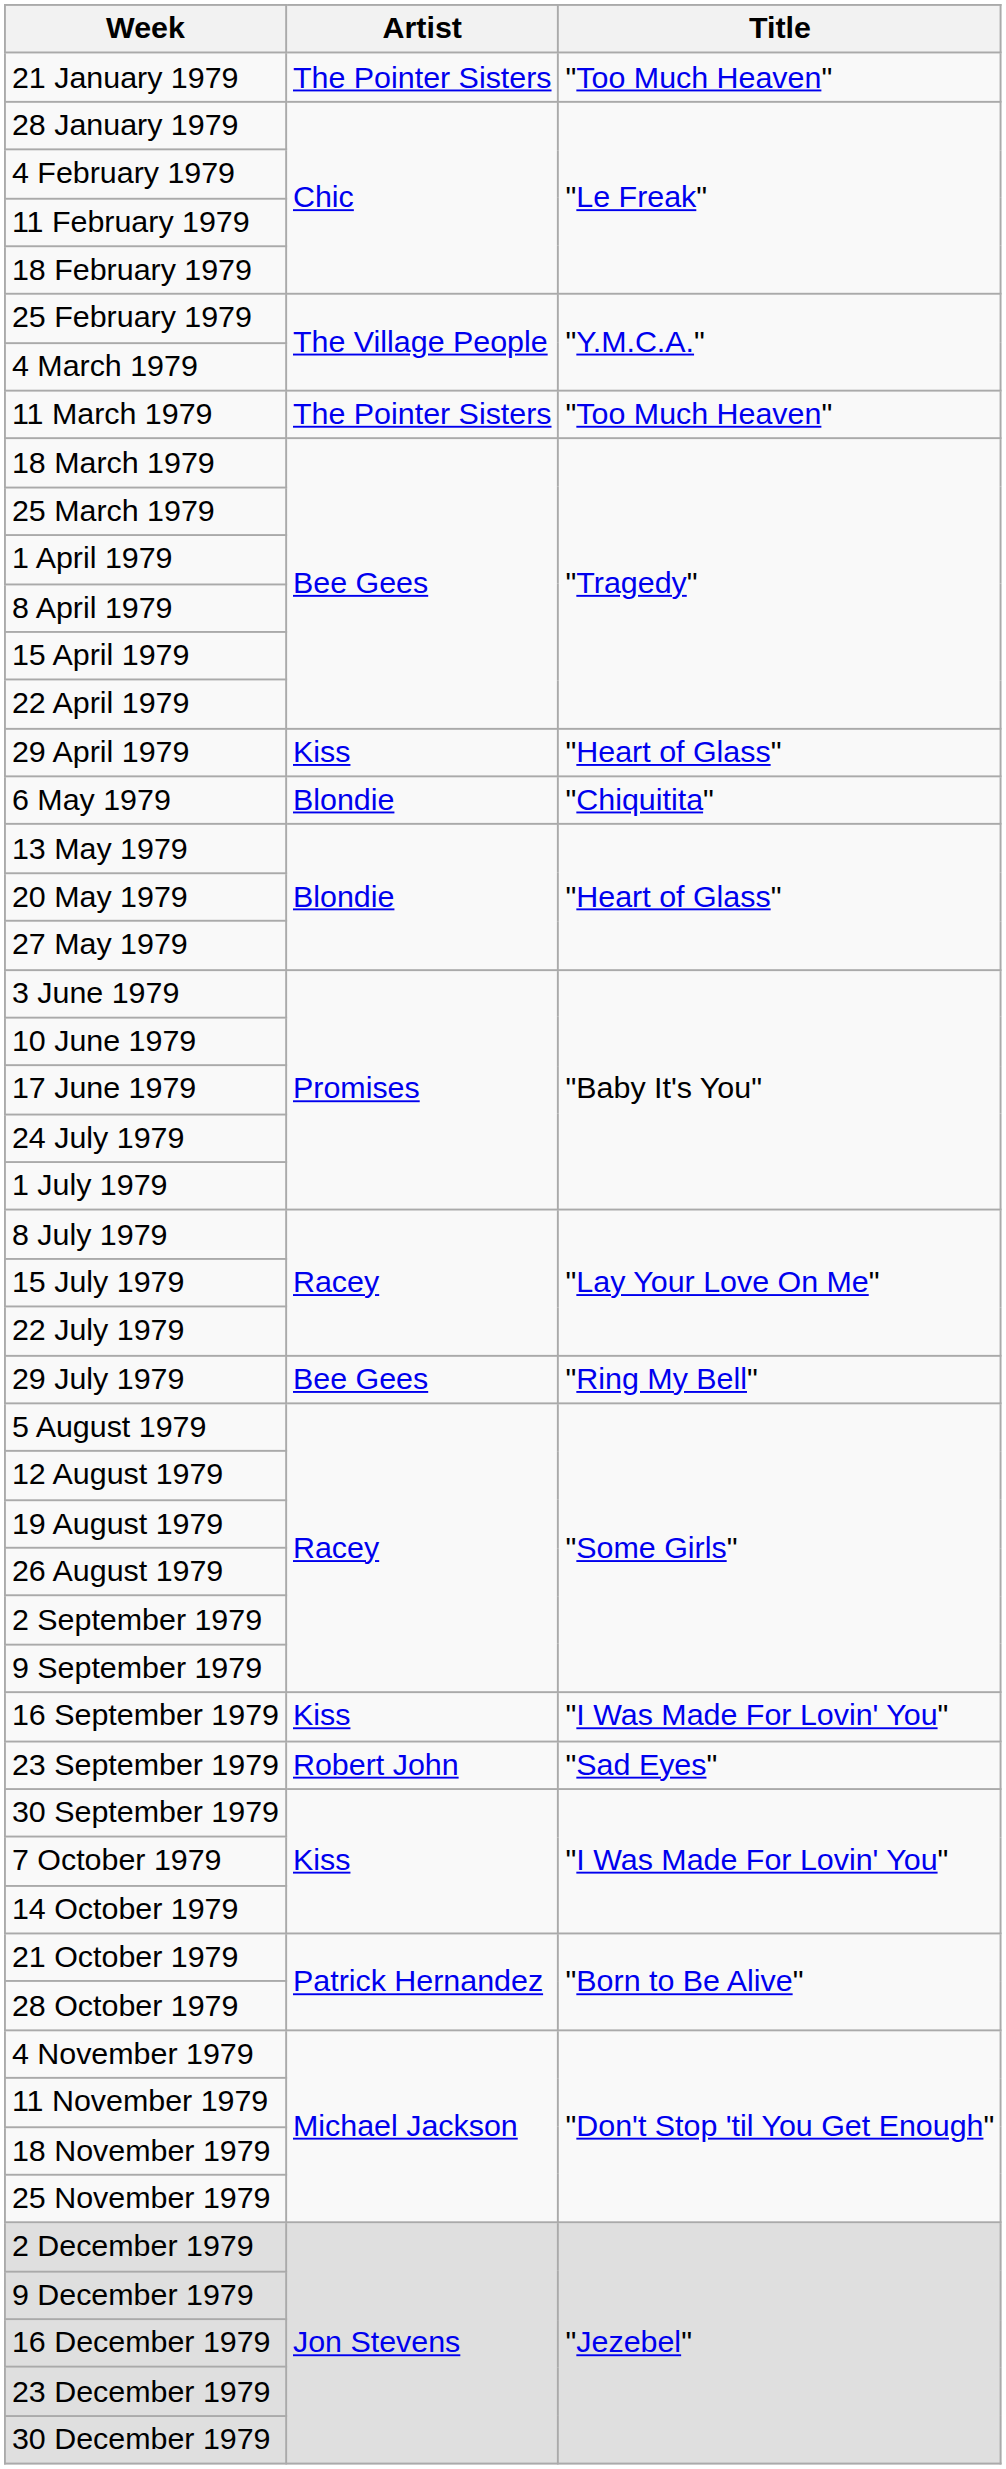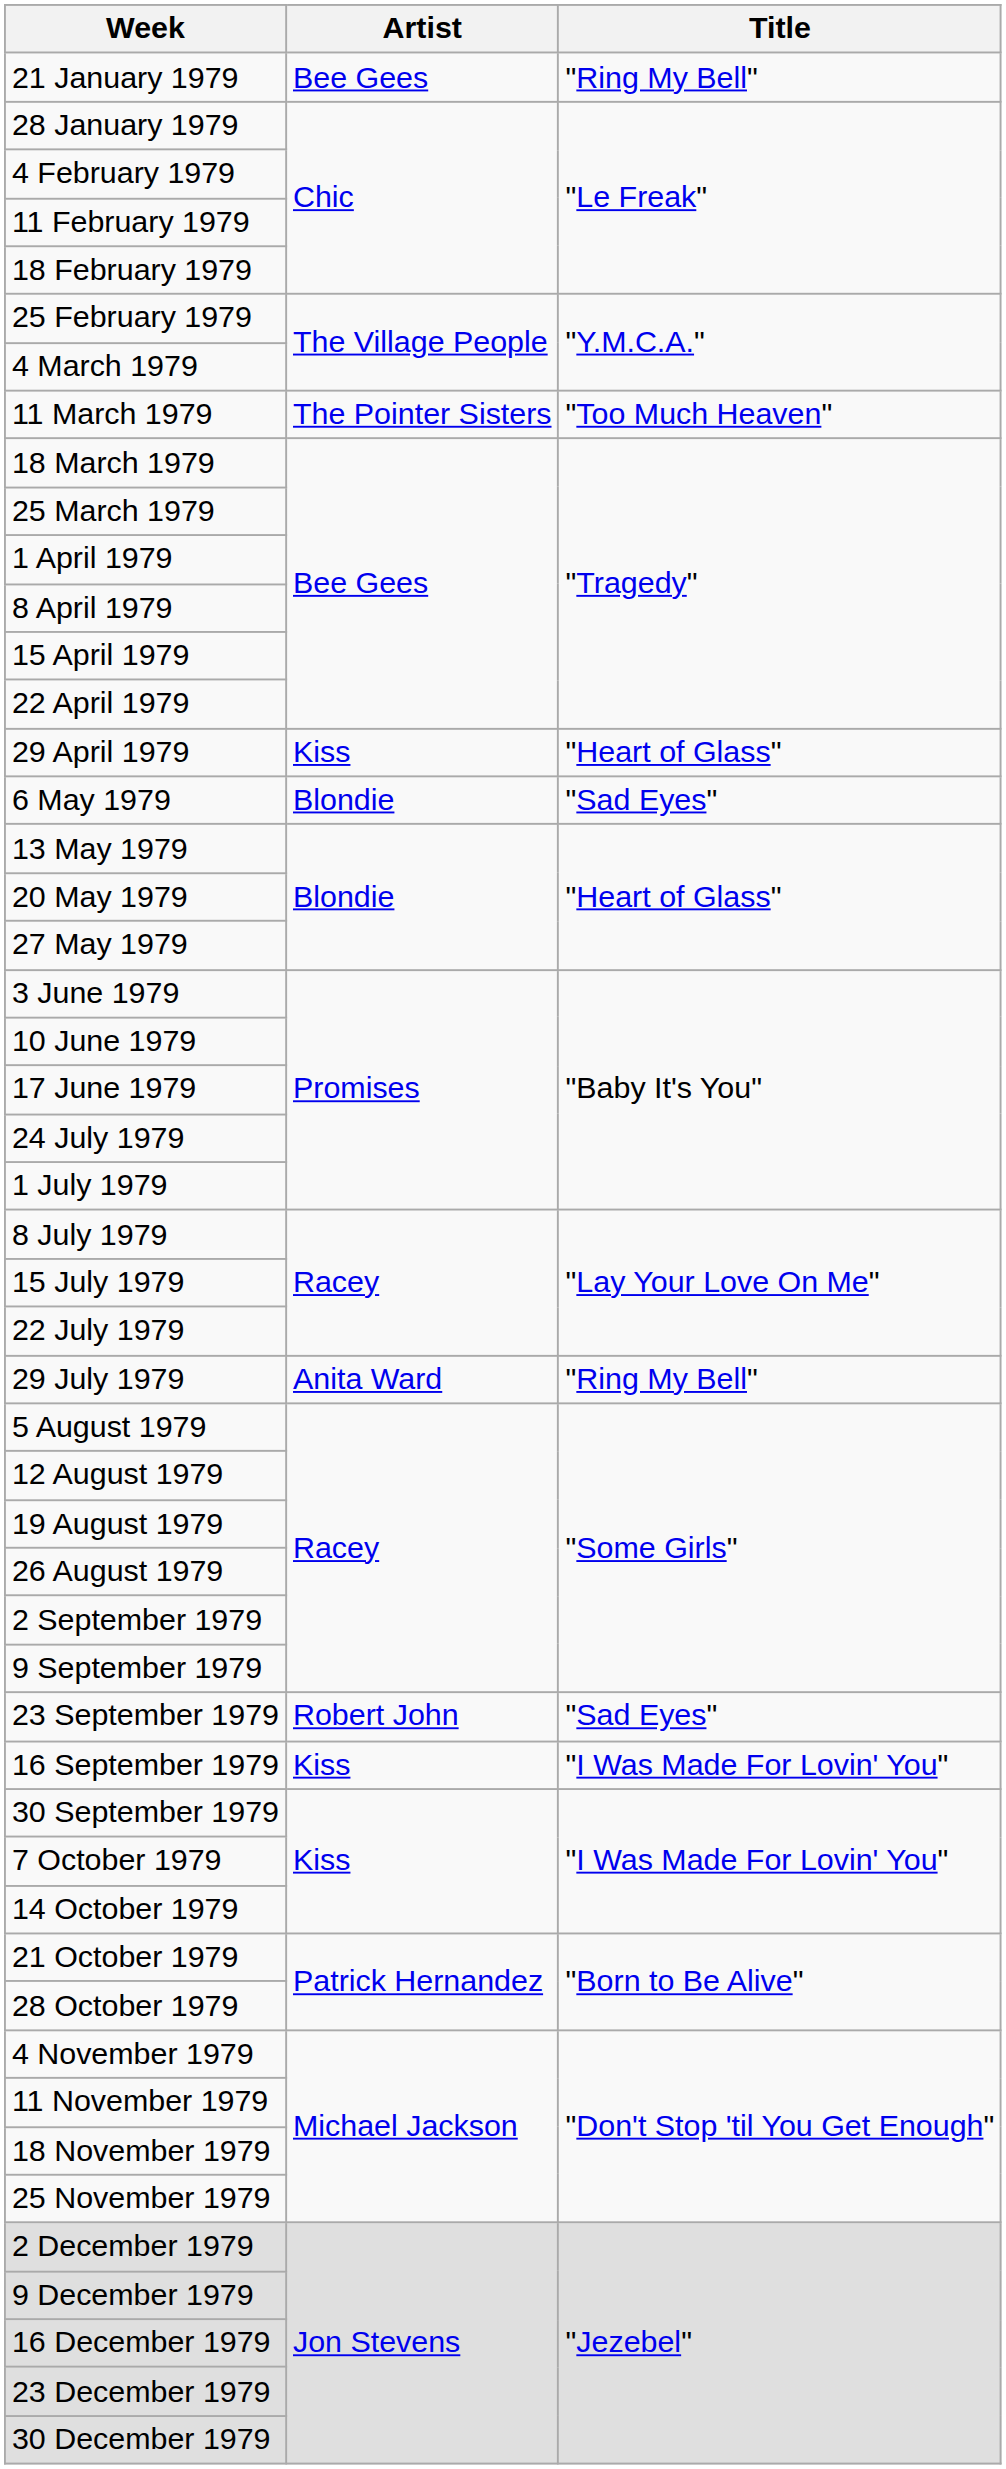21 January 1979 | Artist: The Pointer Sisters -> Bee Gees
21 January 1979 | Title: "Too Much Heaven" -> "Ring My Bell"
6 May 1979 | Title: "Chiquitita" -> "Sad Eyes"
29 July 1979 | Artist: Bee Gees -> Anita Ward
rows swapped: 16 September 1979 <-> 23 September 1979
